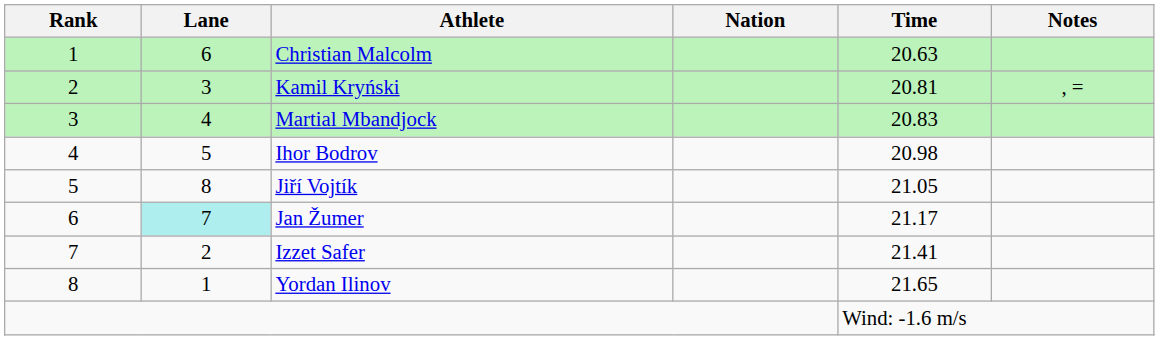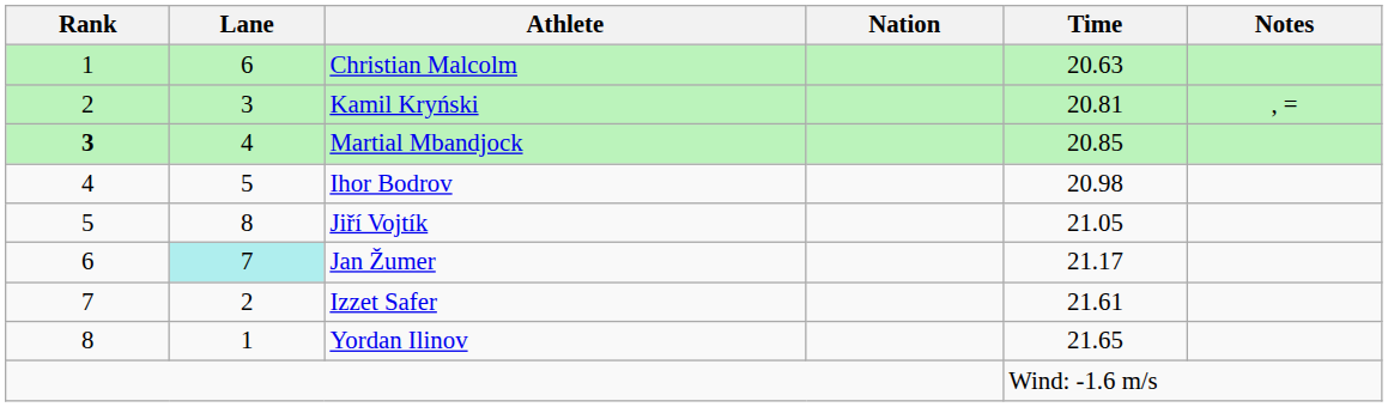Martial Mbandjock | Rank: normal -> bold
Martial Mbandjock | Time: 20.83 -> 20.85
Izzet Safer | Time: 21.41 -> 21.61
